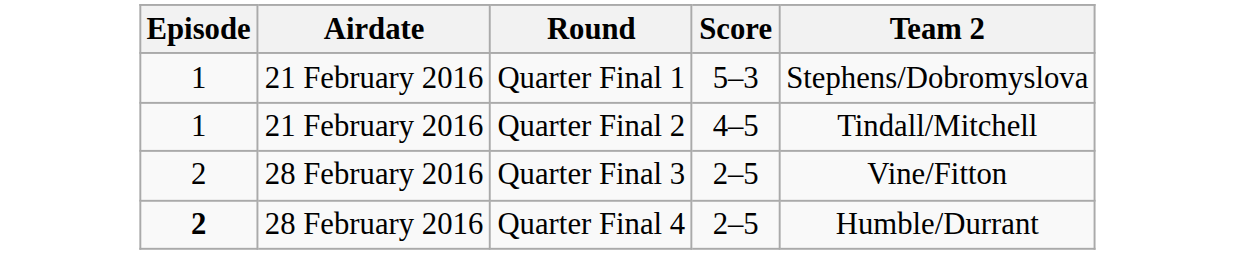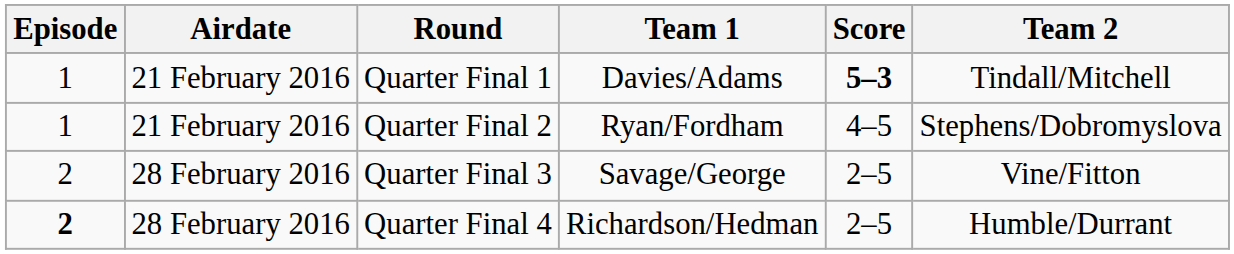+ column: Team 1 | Davies/Adams | Ryan/Fordham | Savage/George | Richardson/Hedman
Quarter Final 1 | Score: normal -> bold
Quarter Final 1 | Team 2: Stephens/Dobromyslova -> Tindall/Mitchell
Quarter Final 2 | Team 2: Tindall/Mitchell -> Stephens/Dobromyslova
